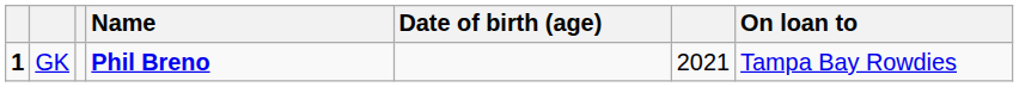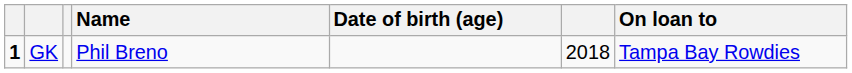GK | Name: bold -> normal
GK | column 6: 2021 -> 2018
